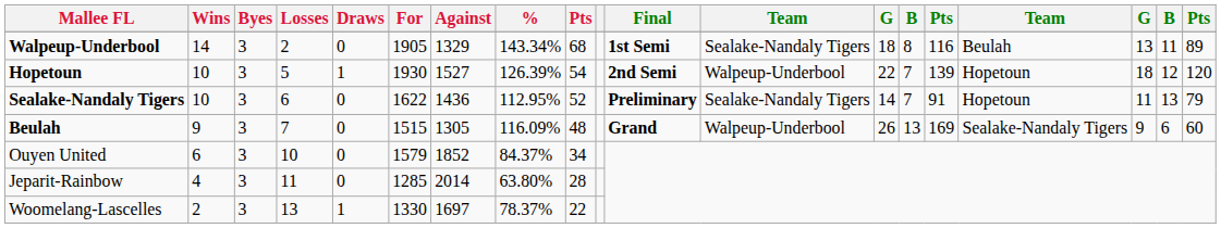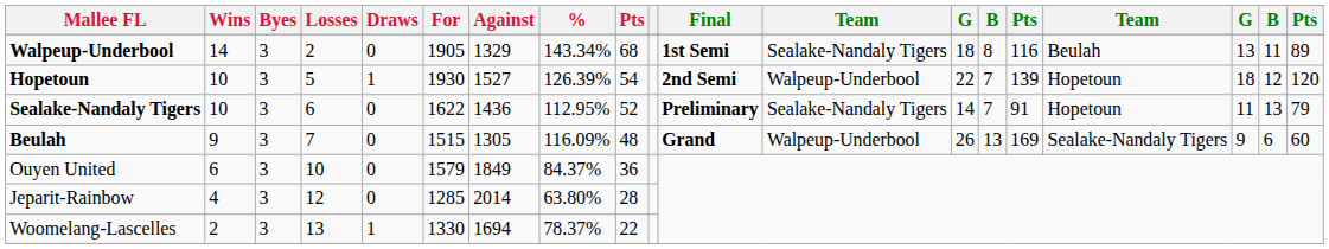Ouyen United | Against: 1852 -> 1849
Ouyen United | column 9: 34 -> 36
Jeparit-Rainbow | Losses: 11 -> 12
Woomelang-Lascelles | Against: 1697 -> 1694
